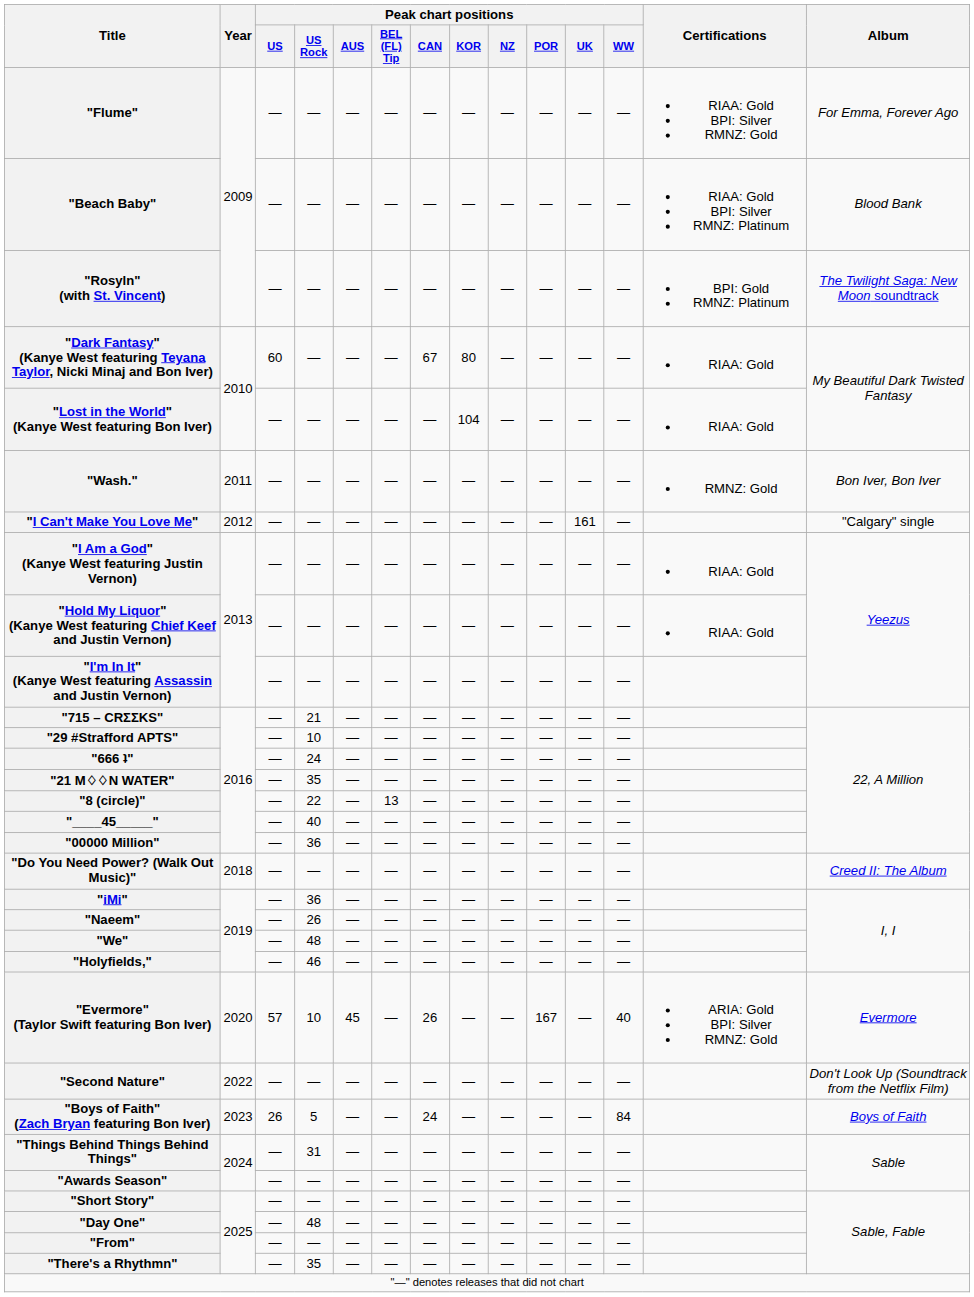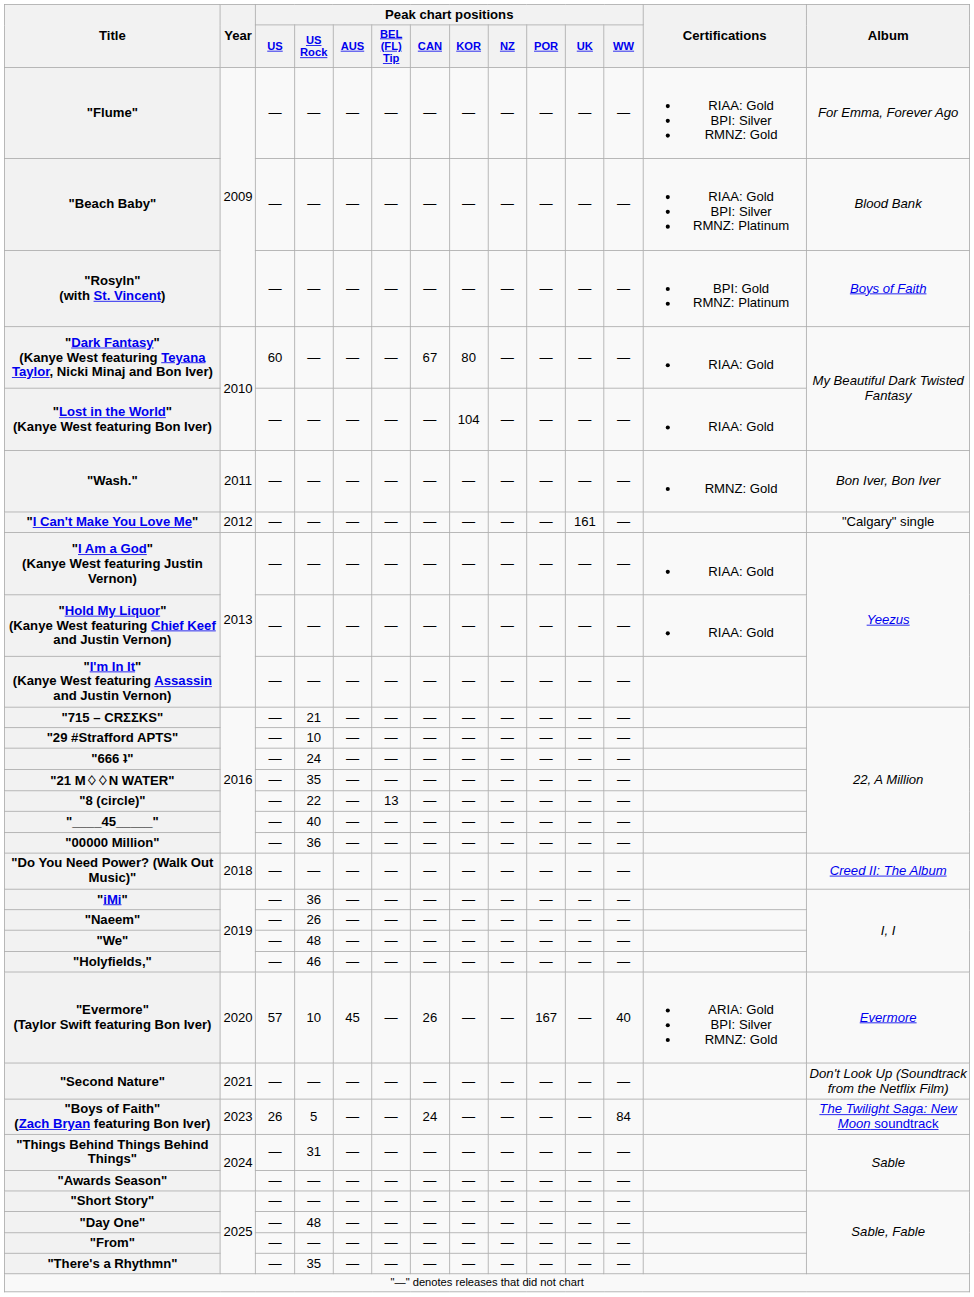"Rosyln" (with St. Vincent) | Album: The Twilight Saga: New Moon soundtrack -> Boys of Faith
"Second Nature" | Year: 2022 -> 2021
"Boys of Faith" (Zach Bryan featuring Bon Iver) | Album: Boys of Faith -> The Twilight Saga: New Moon soundtrack
